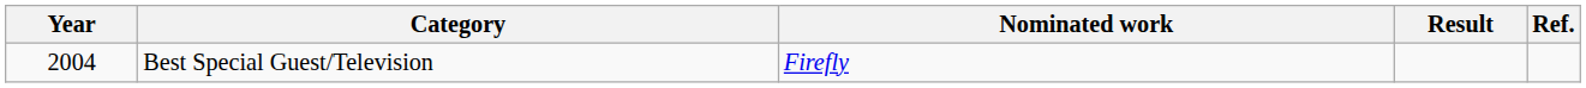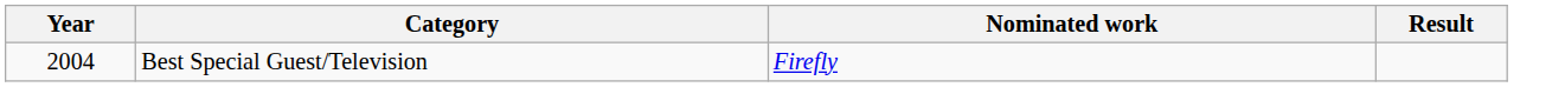- column: Ref.
